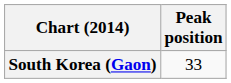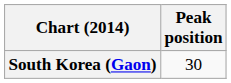South Korea (Gaon) | Peak position: 33 -> 30
